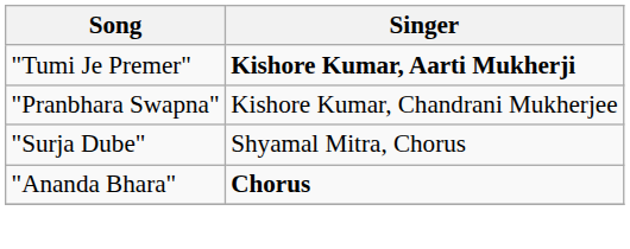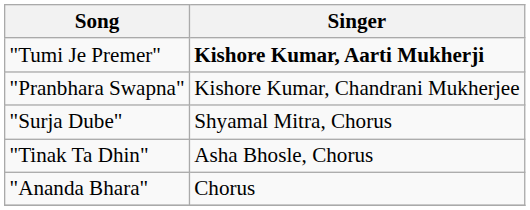+ row: "Tinak Ta Dhin" | Asha Bhosle, Chorus
"Ananda Bhara" | Singer: bold -> normal
